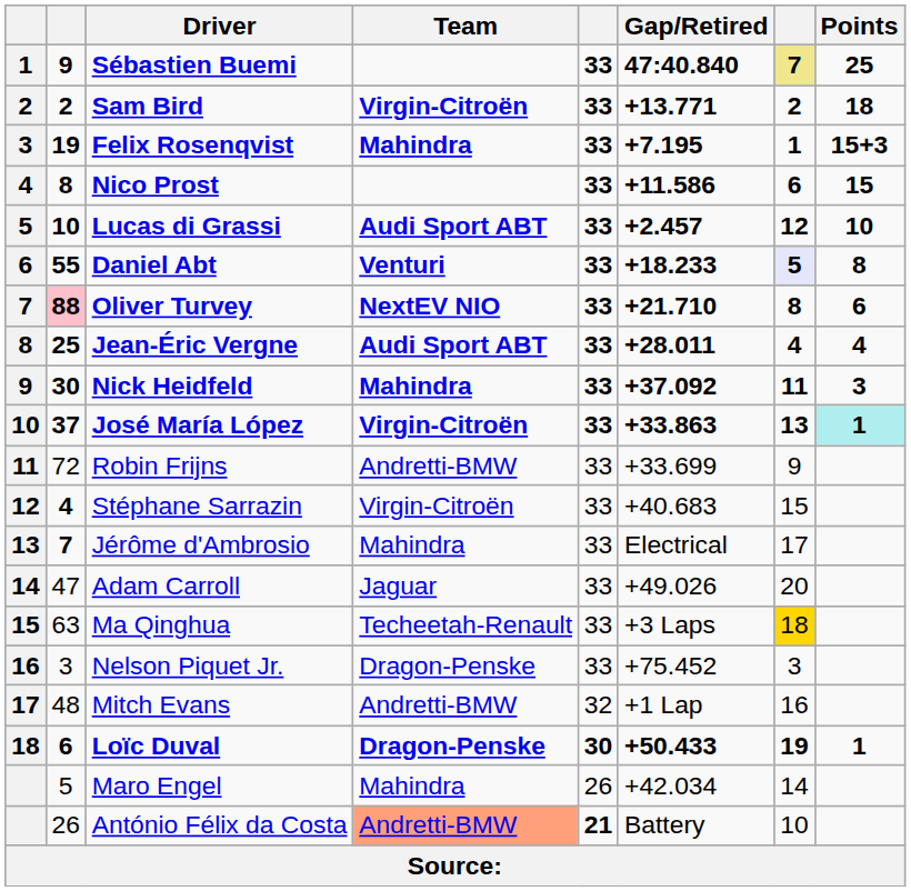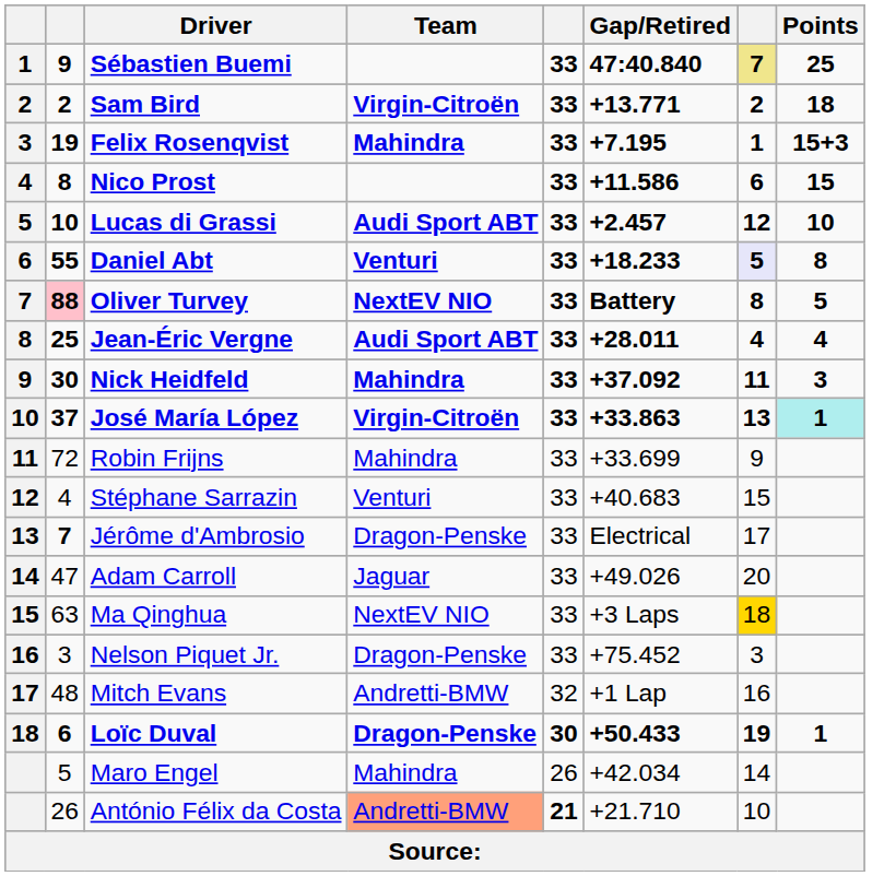Oliver Turvey | Gap/Retired: +21.710 -> Battery
Oliver Turvey | Points: 6 -> 5
Robin Frijns | Team: Andretti-BMW -> Mahindra
Stéphane Sarrazin | column 2: bold -> normal
Stéphane Sarrazin | Team: Virgin-Citroën -> Venturi
Jérôme d'Ambrosio | Team: Mahindra -> Dragon-Penske
Ma Qinghua | Team: Techeetah-Renault -> NextEV NIO
António Félix da Costa | Gap/Retired: Battery -> +21.710
